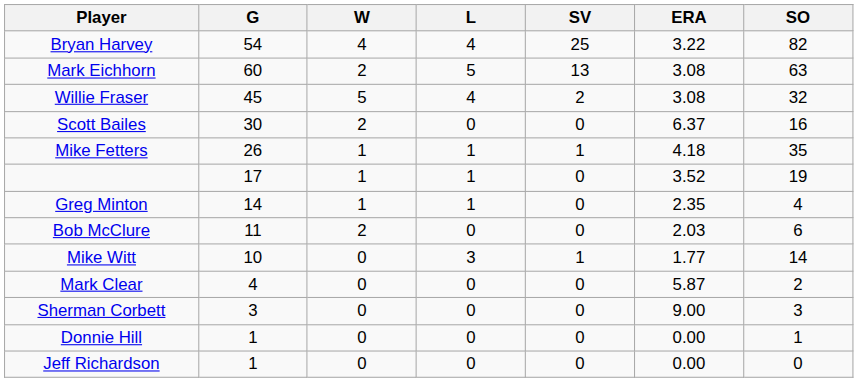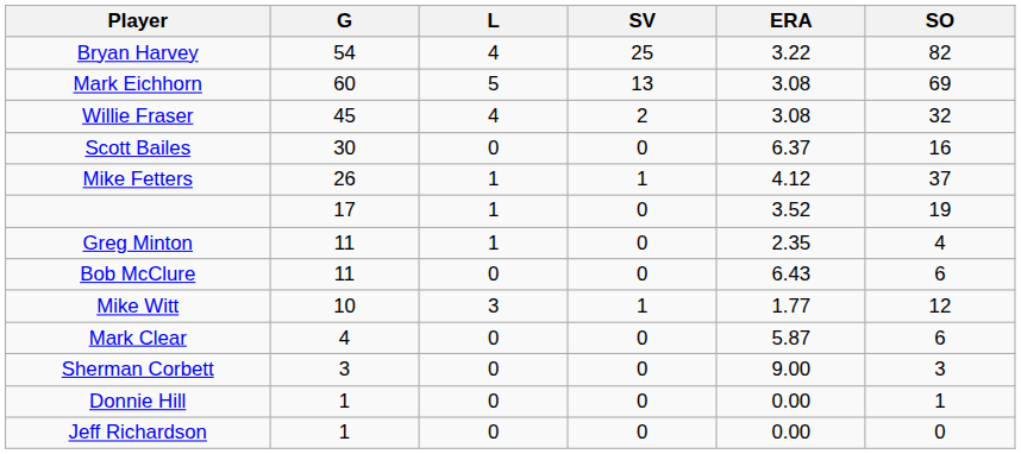- column: W | 4 | 2 | 5 | 2 | 1 | 1 | 1 | 2 | 0 | 0 | 0 | 0 | 0
Mark Eichhorn | SO: 63 -> 69
Mike Fetters | ERA: 4.18 -> 4.12
Mike Fetters | SO: 35 -> 37
Greg Minton | G: 14 -> 11
Bob McClure | ERA: 2.03 -> 6.43
Mike Witt | SO: 14 -> 12
Mark Clear | SO: 2 -> 6
